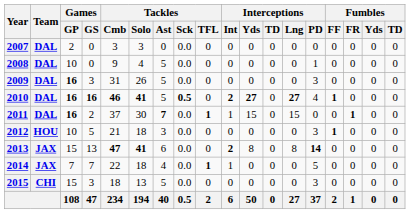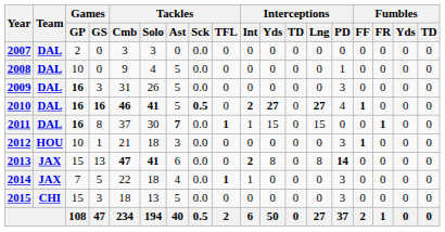2011 | Games / GS: 2 -> 8
2012 | Games / GS: 5 -> 1
2014 | Games / GS: 7 -> 5
2014 | Interceptions / PD: 5 -> 3
